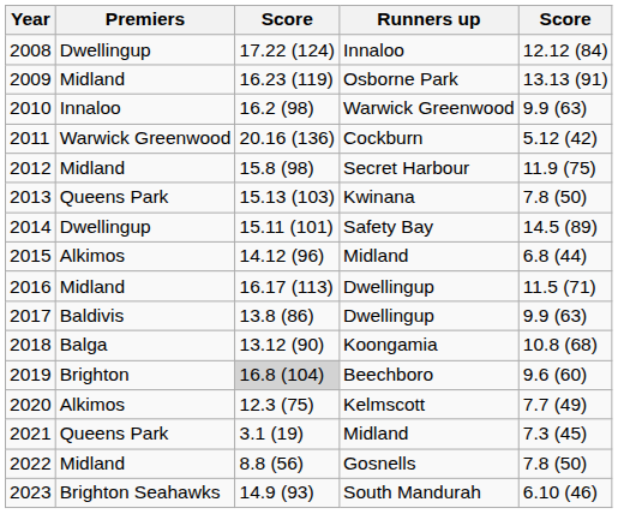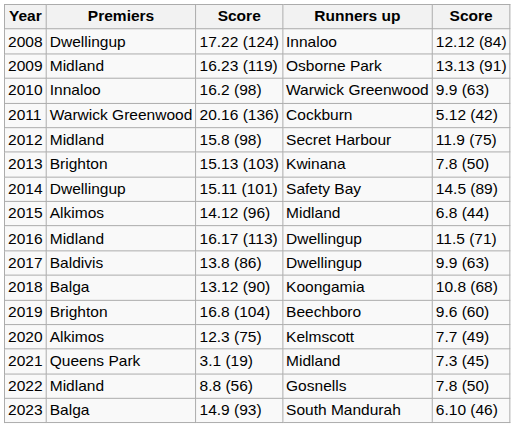2013 | Premiers: Queens Park -> Brighton
2019 | column 3: lightgrey background -> no background
2023 | Premiers: Brighton Seahawks -> Balga
